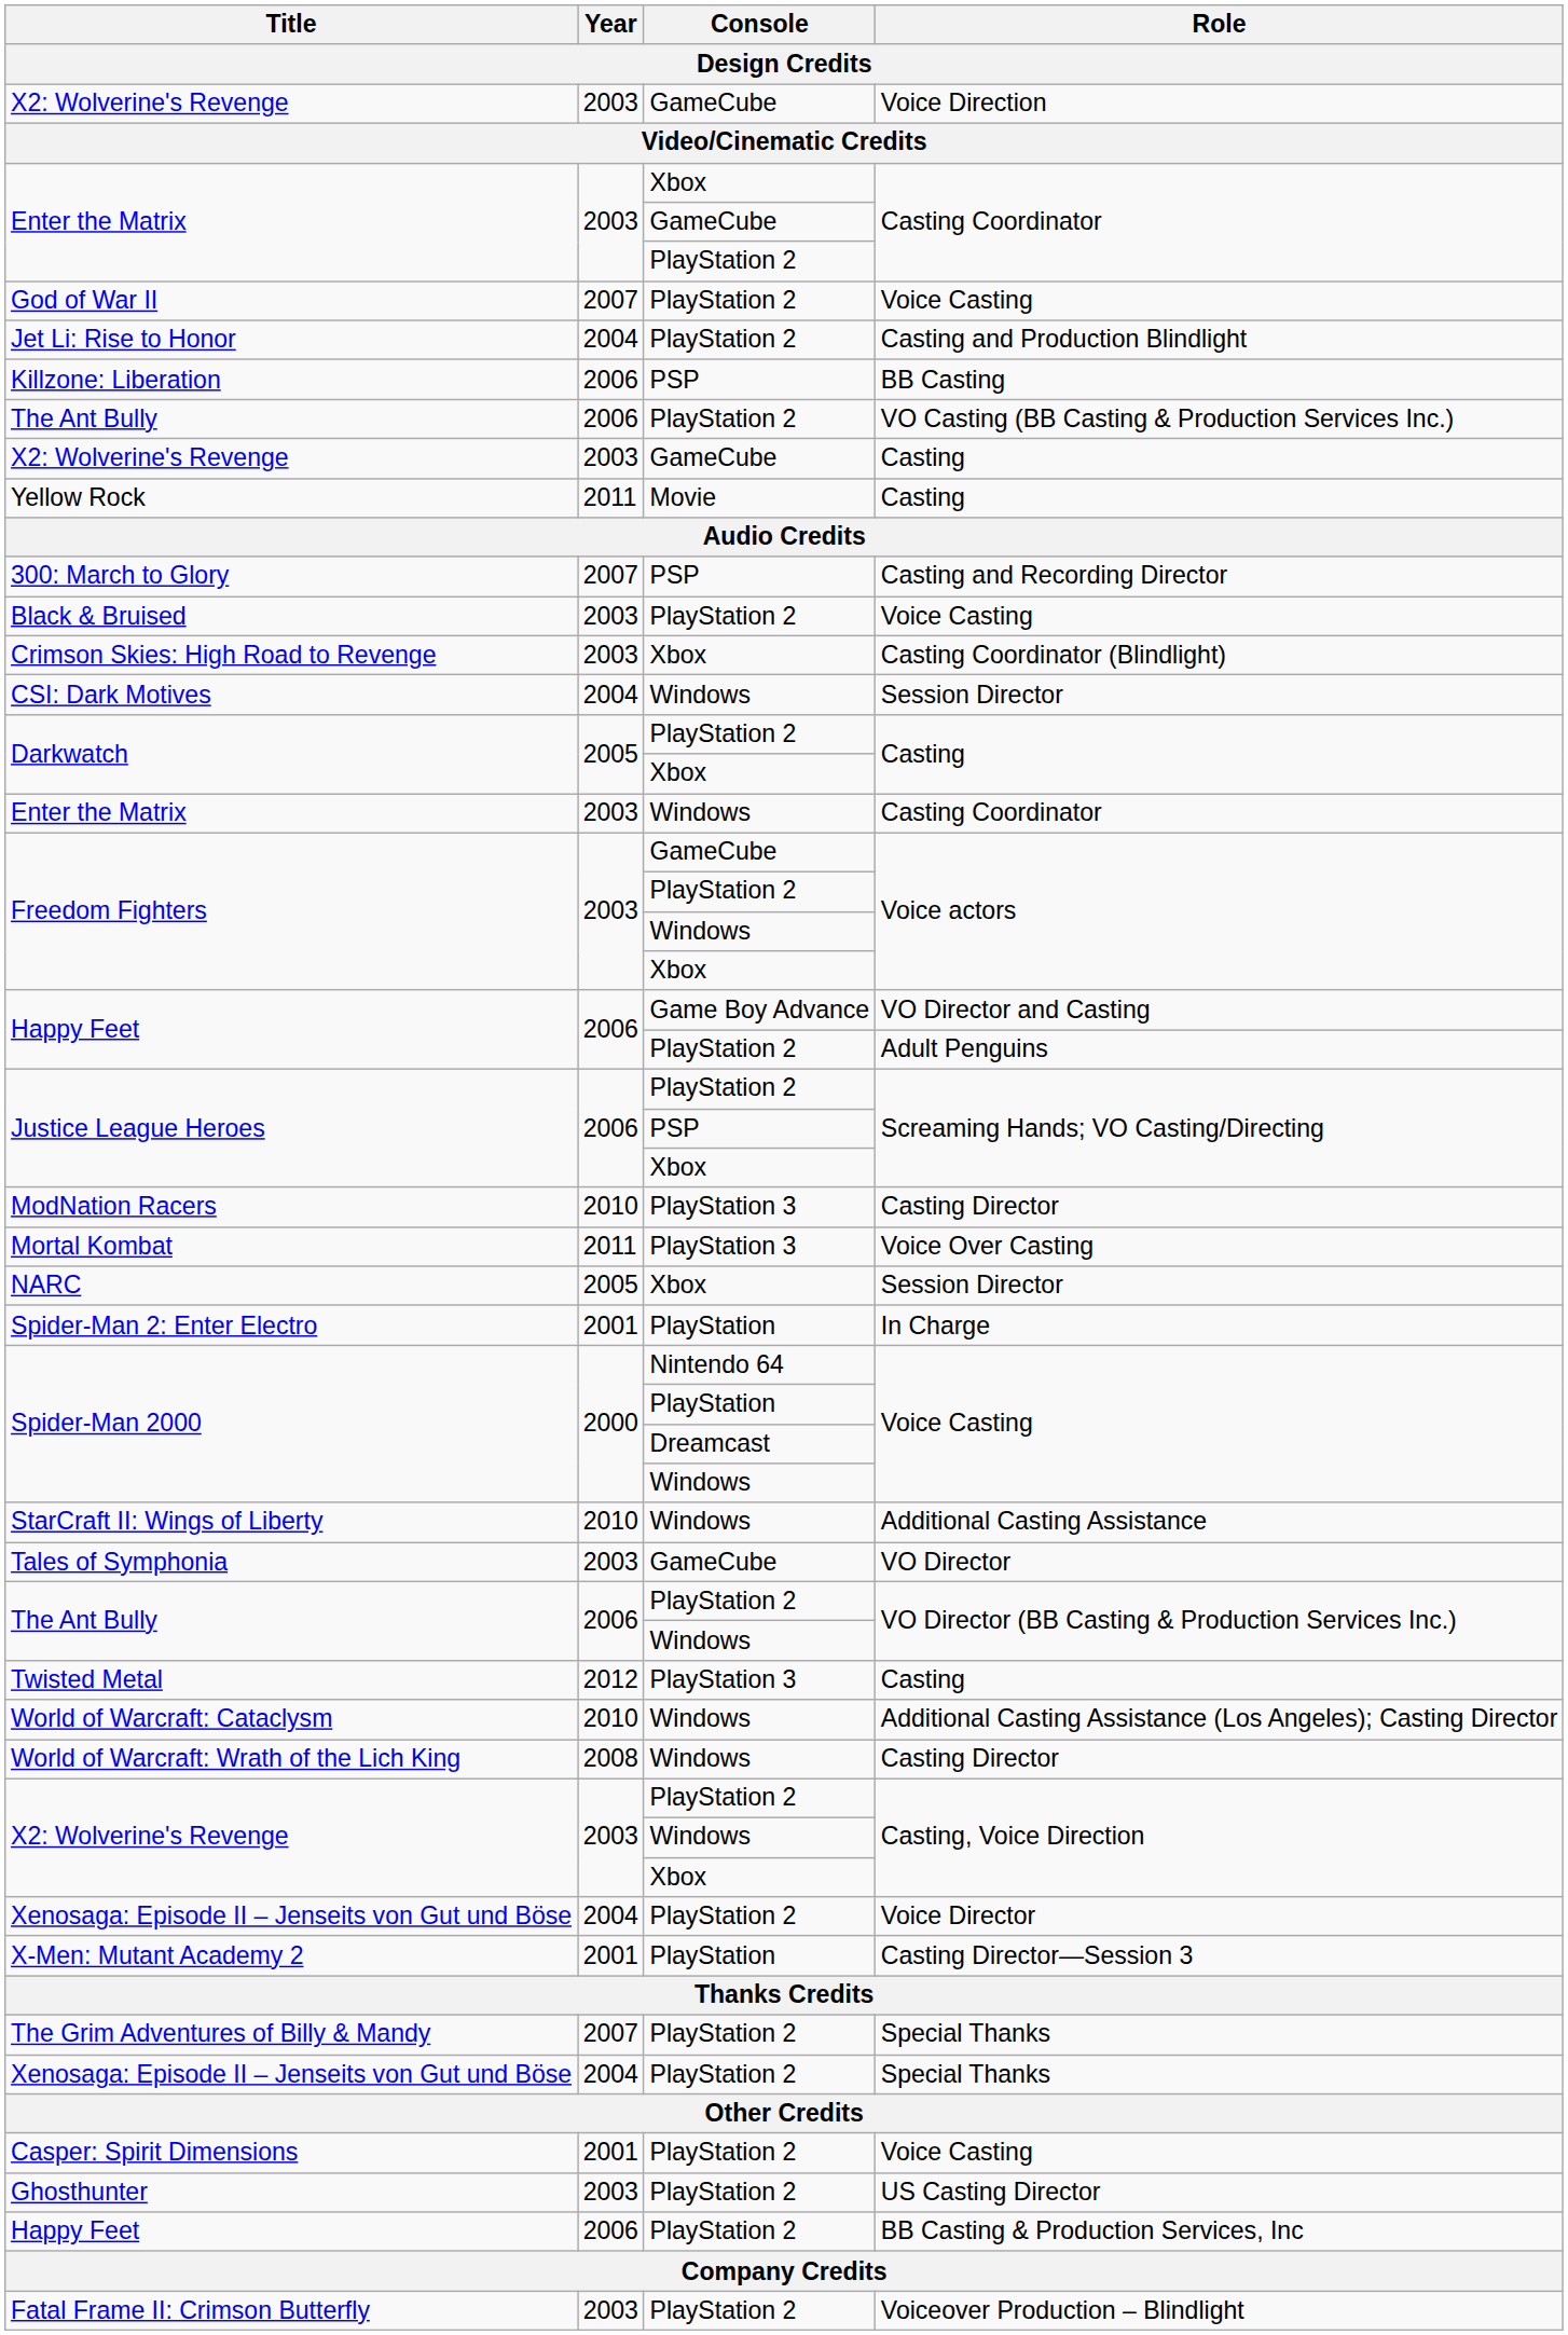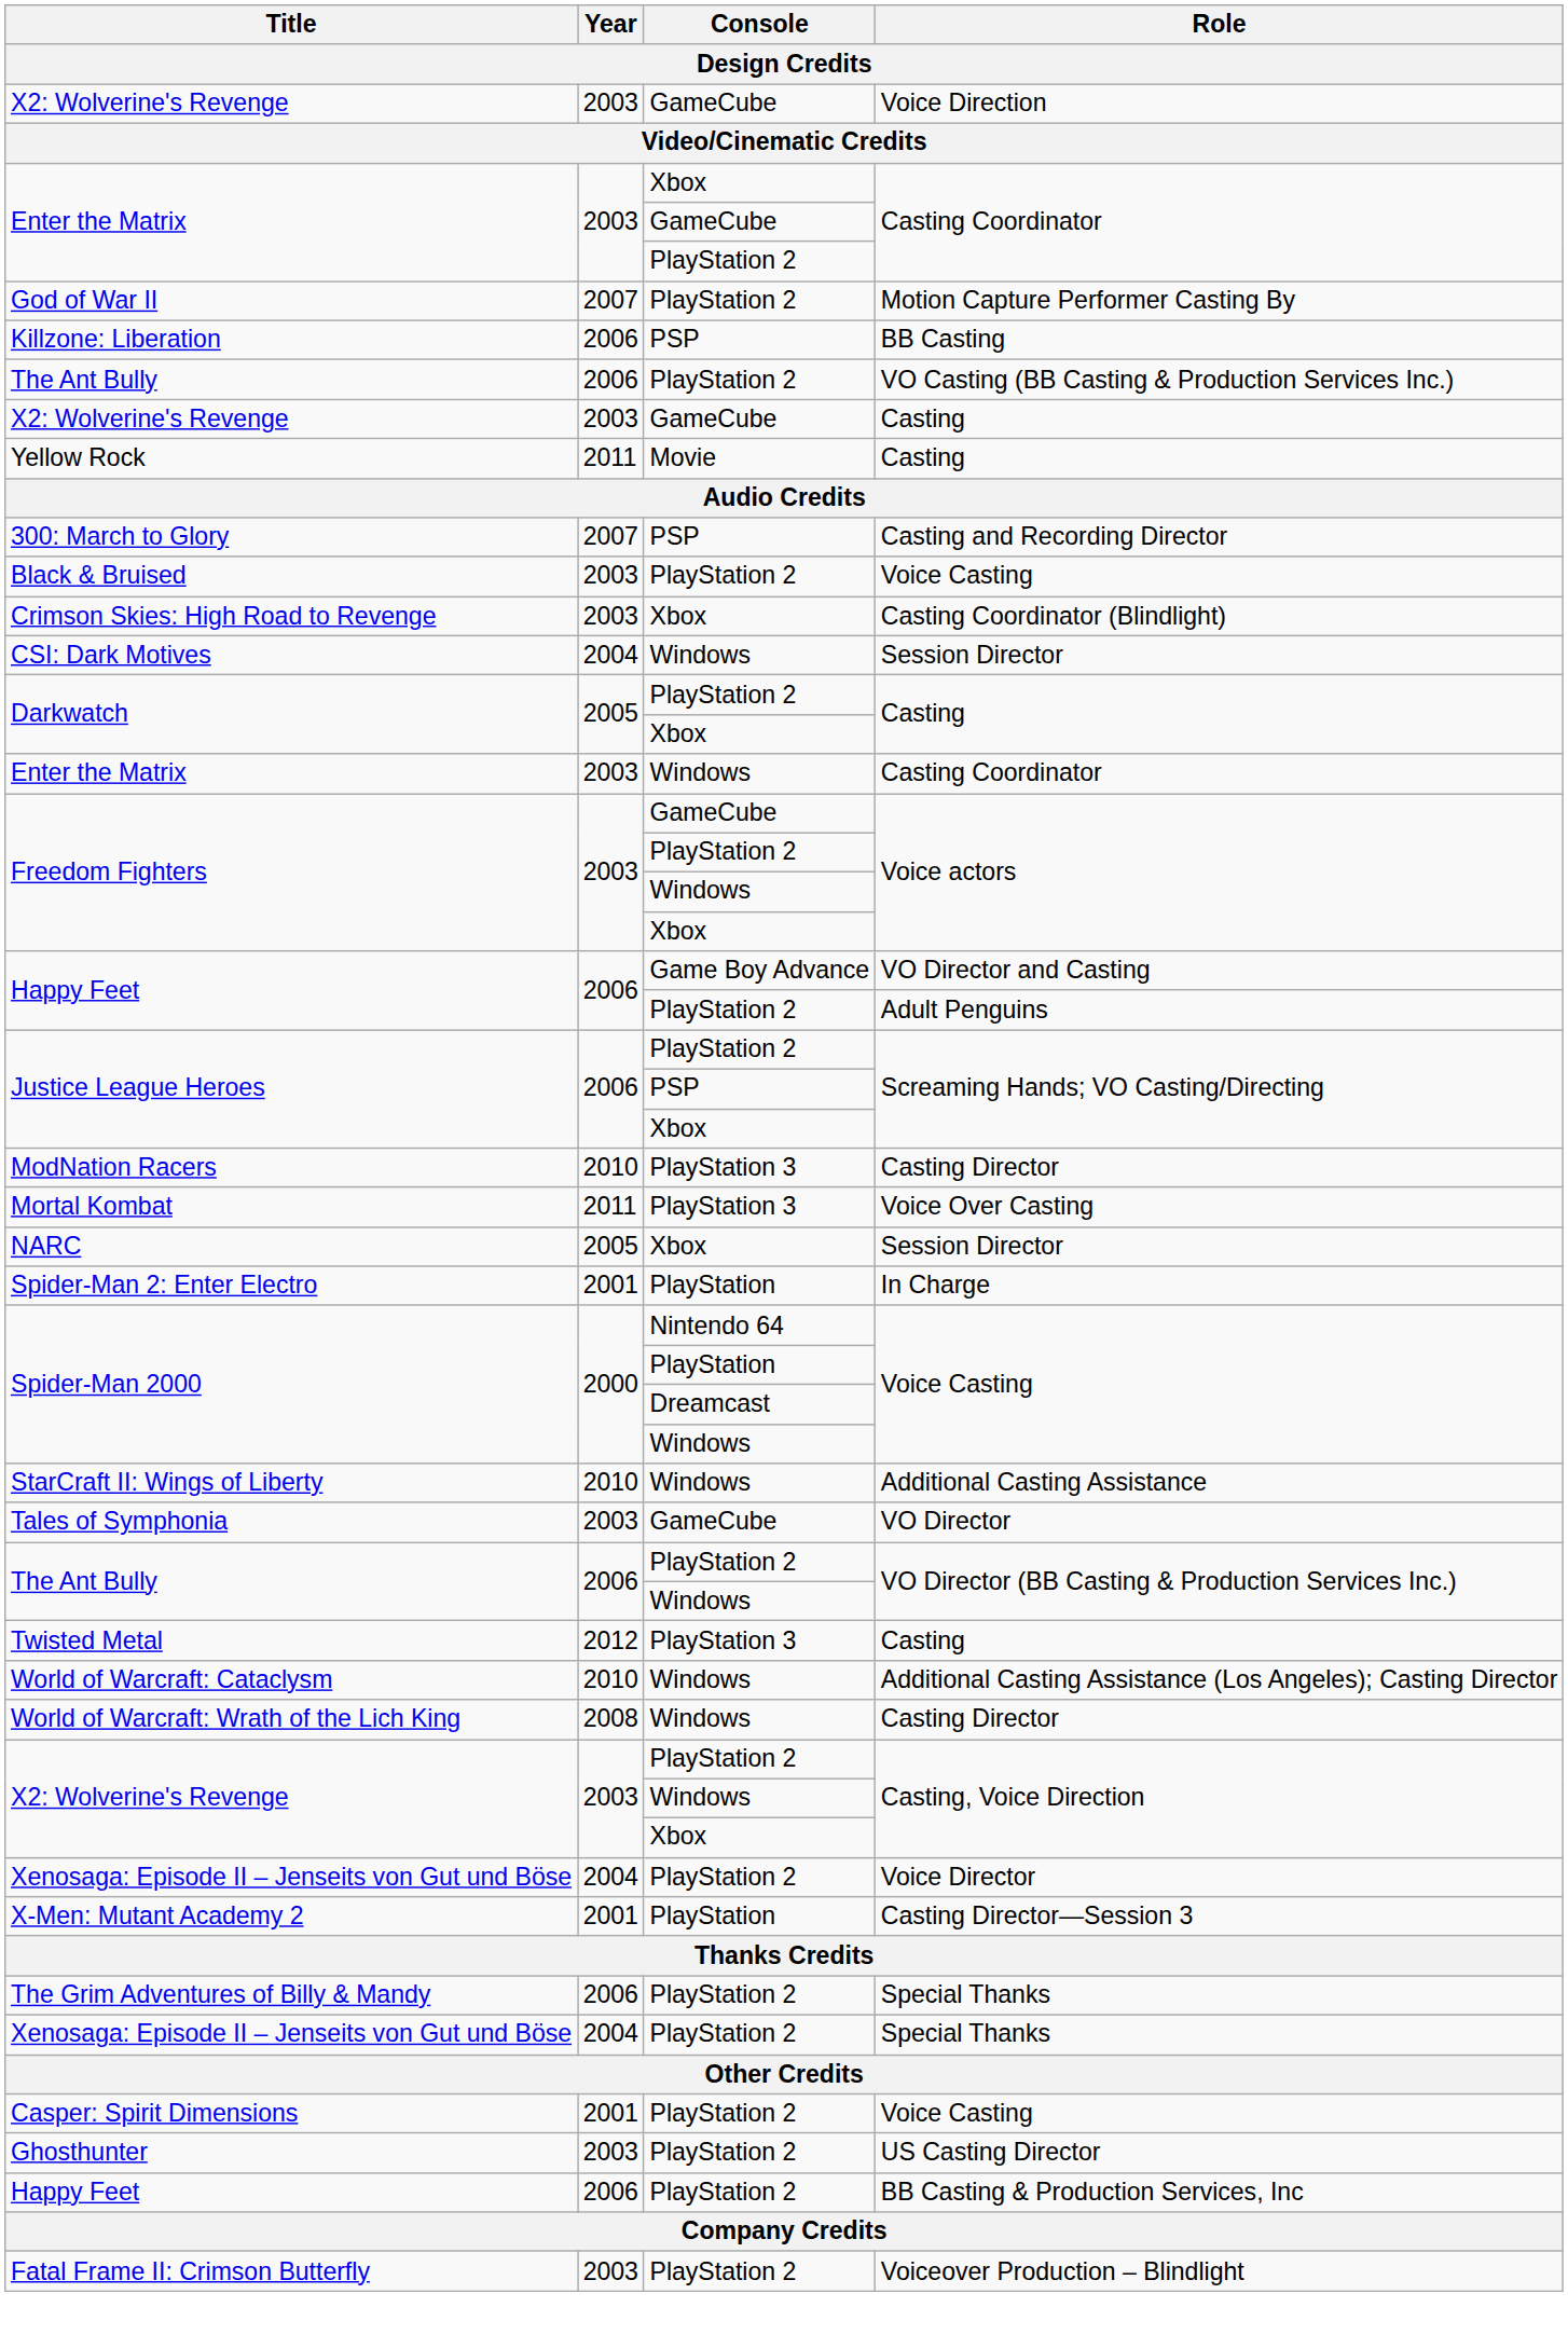God of War II | Role: Voice Casting -> Motion Capture Performer Casting By
- row: Jet Li: Rise to Honor | 2004 | PlayStation 2 | Casting and Production Blindlight
The Grim Adventures of Billy & Mandy | Year: 2007 -> 2006
